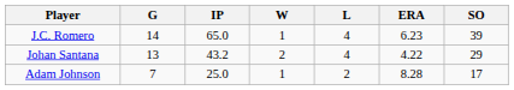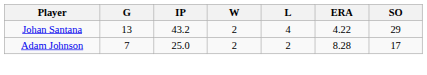- row: J.C. Romero | 14 | 65.0 | 1 | 4 | 6.23 | 39
Adam Johnson | W: 1 -> 2
